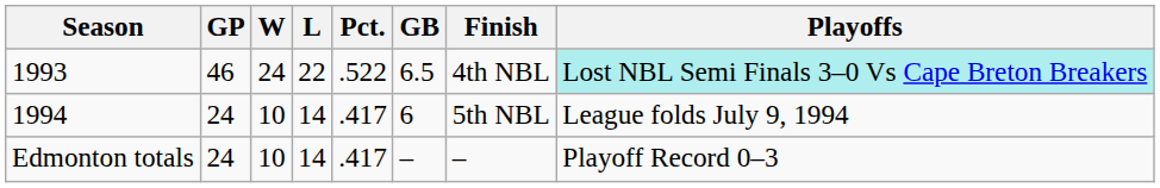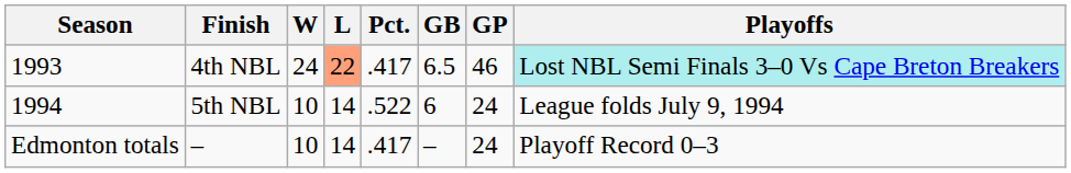columns swapped: GP <-> Finish
1993 | L: no background -> lightsalmon background
1993 | Pct.: .522 -> .417
1994 | Pct.: .417 -> .522
